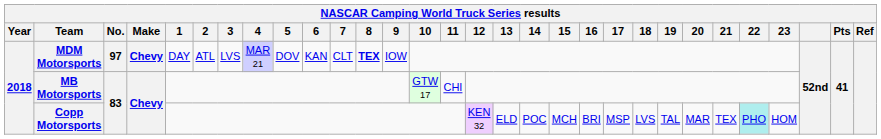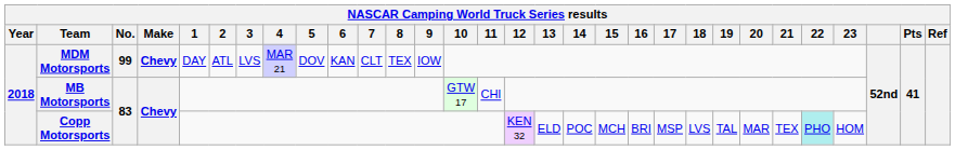MDM Motorsports | No.: 97 -> 99
MDM Motorsports | 8: bold -> normal
